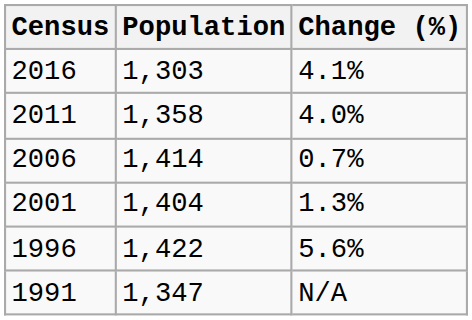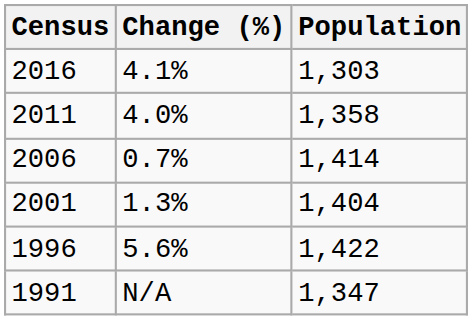columns swapped: Population <-> Change (%)
